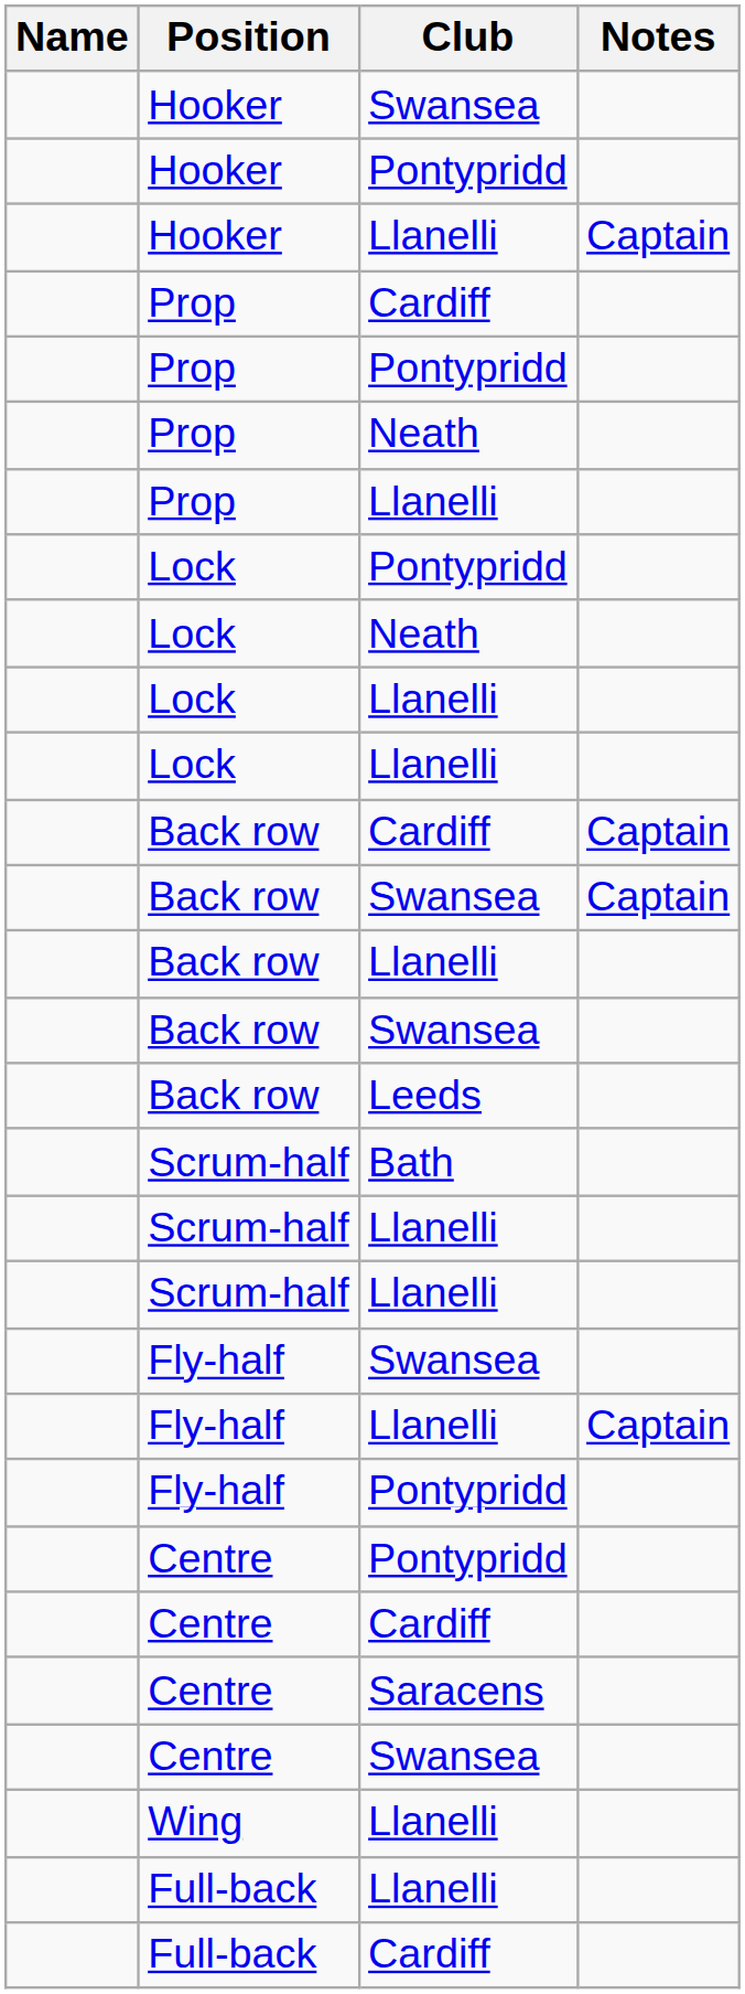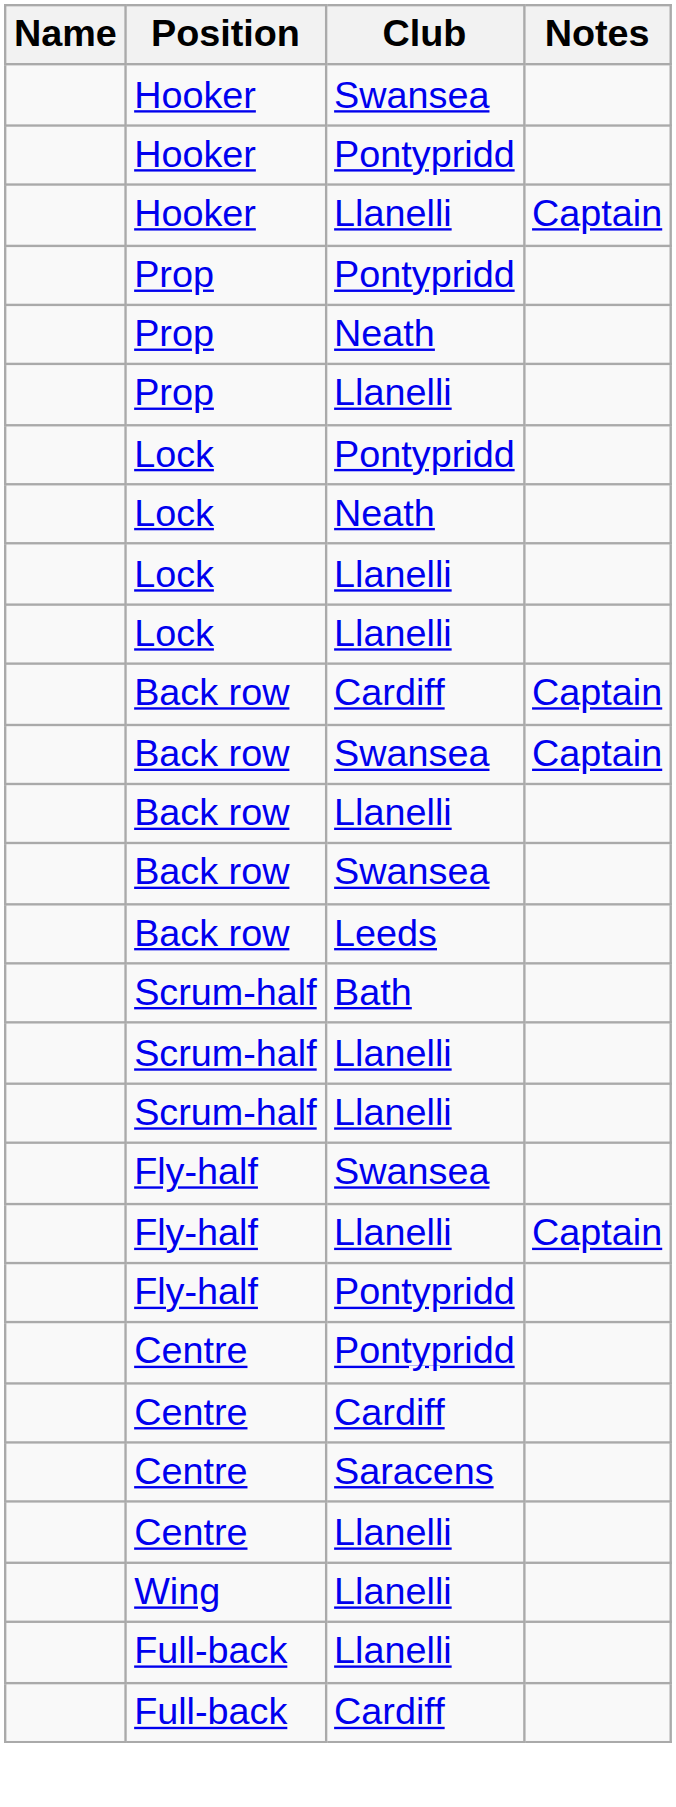- row: Prop | Cardiff
- row: Centre | Swansea
+ row: Centre | Llanelli
